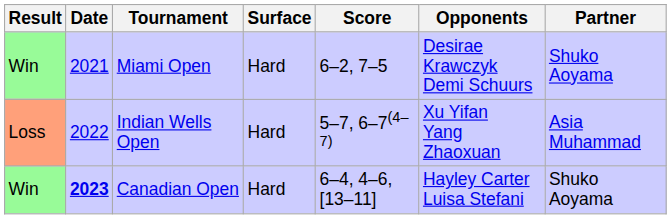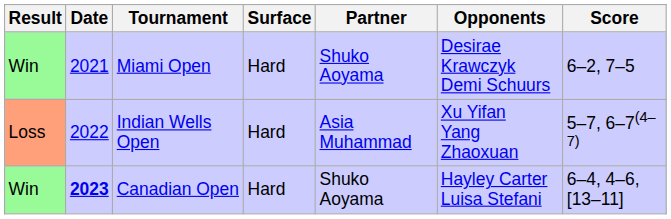columns swapped: Partner <-> Score
